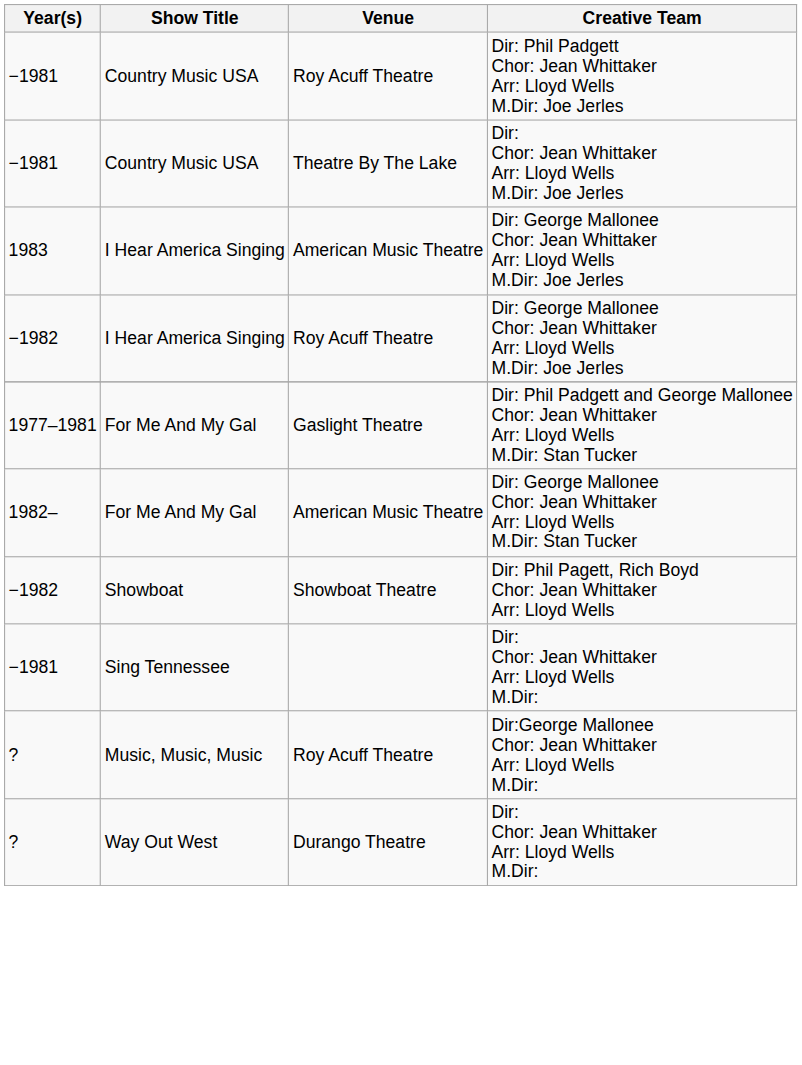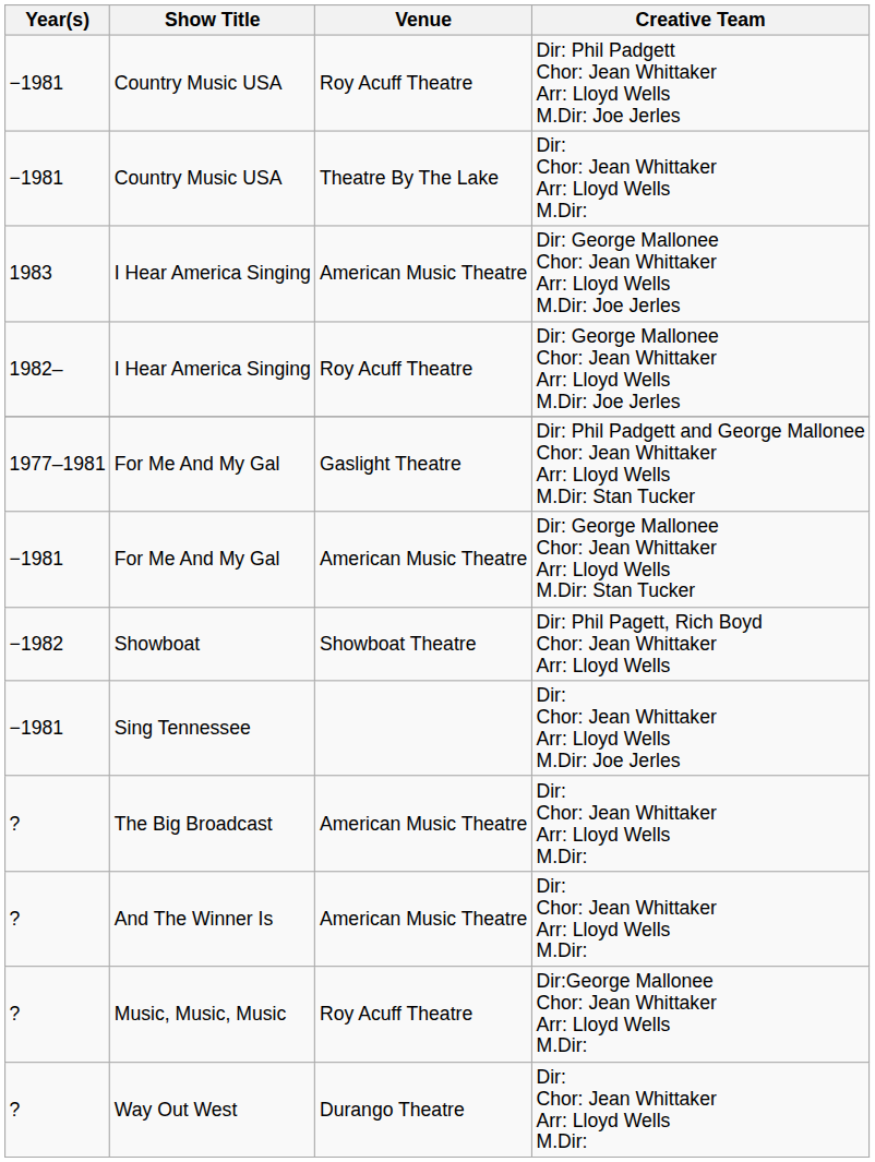Country Music USA / Theatre By The Lake | Creative Team: Dir: Chor: Jean Whittaker Arr: Lloyd Wells M.Dir: Joe Jerles -> Dir: Chor: Jean Whittaker Arr: Lloyd Wells M.Dir:
I Hear America Singing / Roy Acuff Theatre | Year(s): −1982 -> 1982–
For Me And My Gal / American Music Theatre | Year(s): 1982– -> −1981
Sing Tennessee | Creative Team: Dir: Chor: Jean Whittaker Arr: Lloyd Wells M.Dir: -> Dir: Chor: Jean Whittaker Arr: Lloyd Wells M.Dir: Joe Jerles
+ row: ? | The Big Broadcast | American Music Theatre | Dir: Chor: Jean Whittaker Arr: Lloyd Wells M.Dir:
+ row: ? | And The Winner Is | American Music Theatre | Dir: Chor: Jean Whittaker Arr: Lloyd Wells M.Dir:
